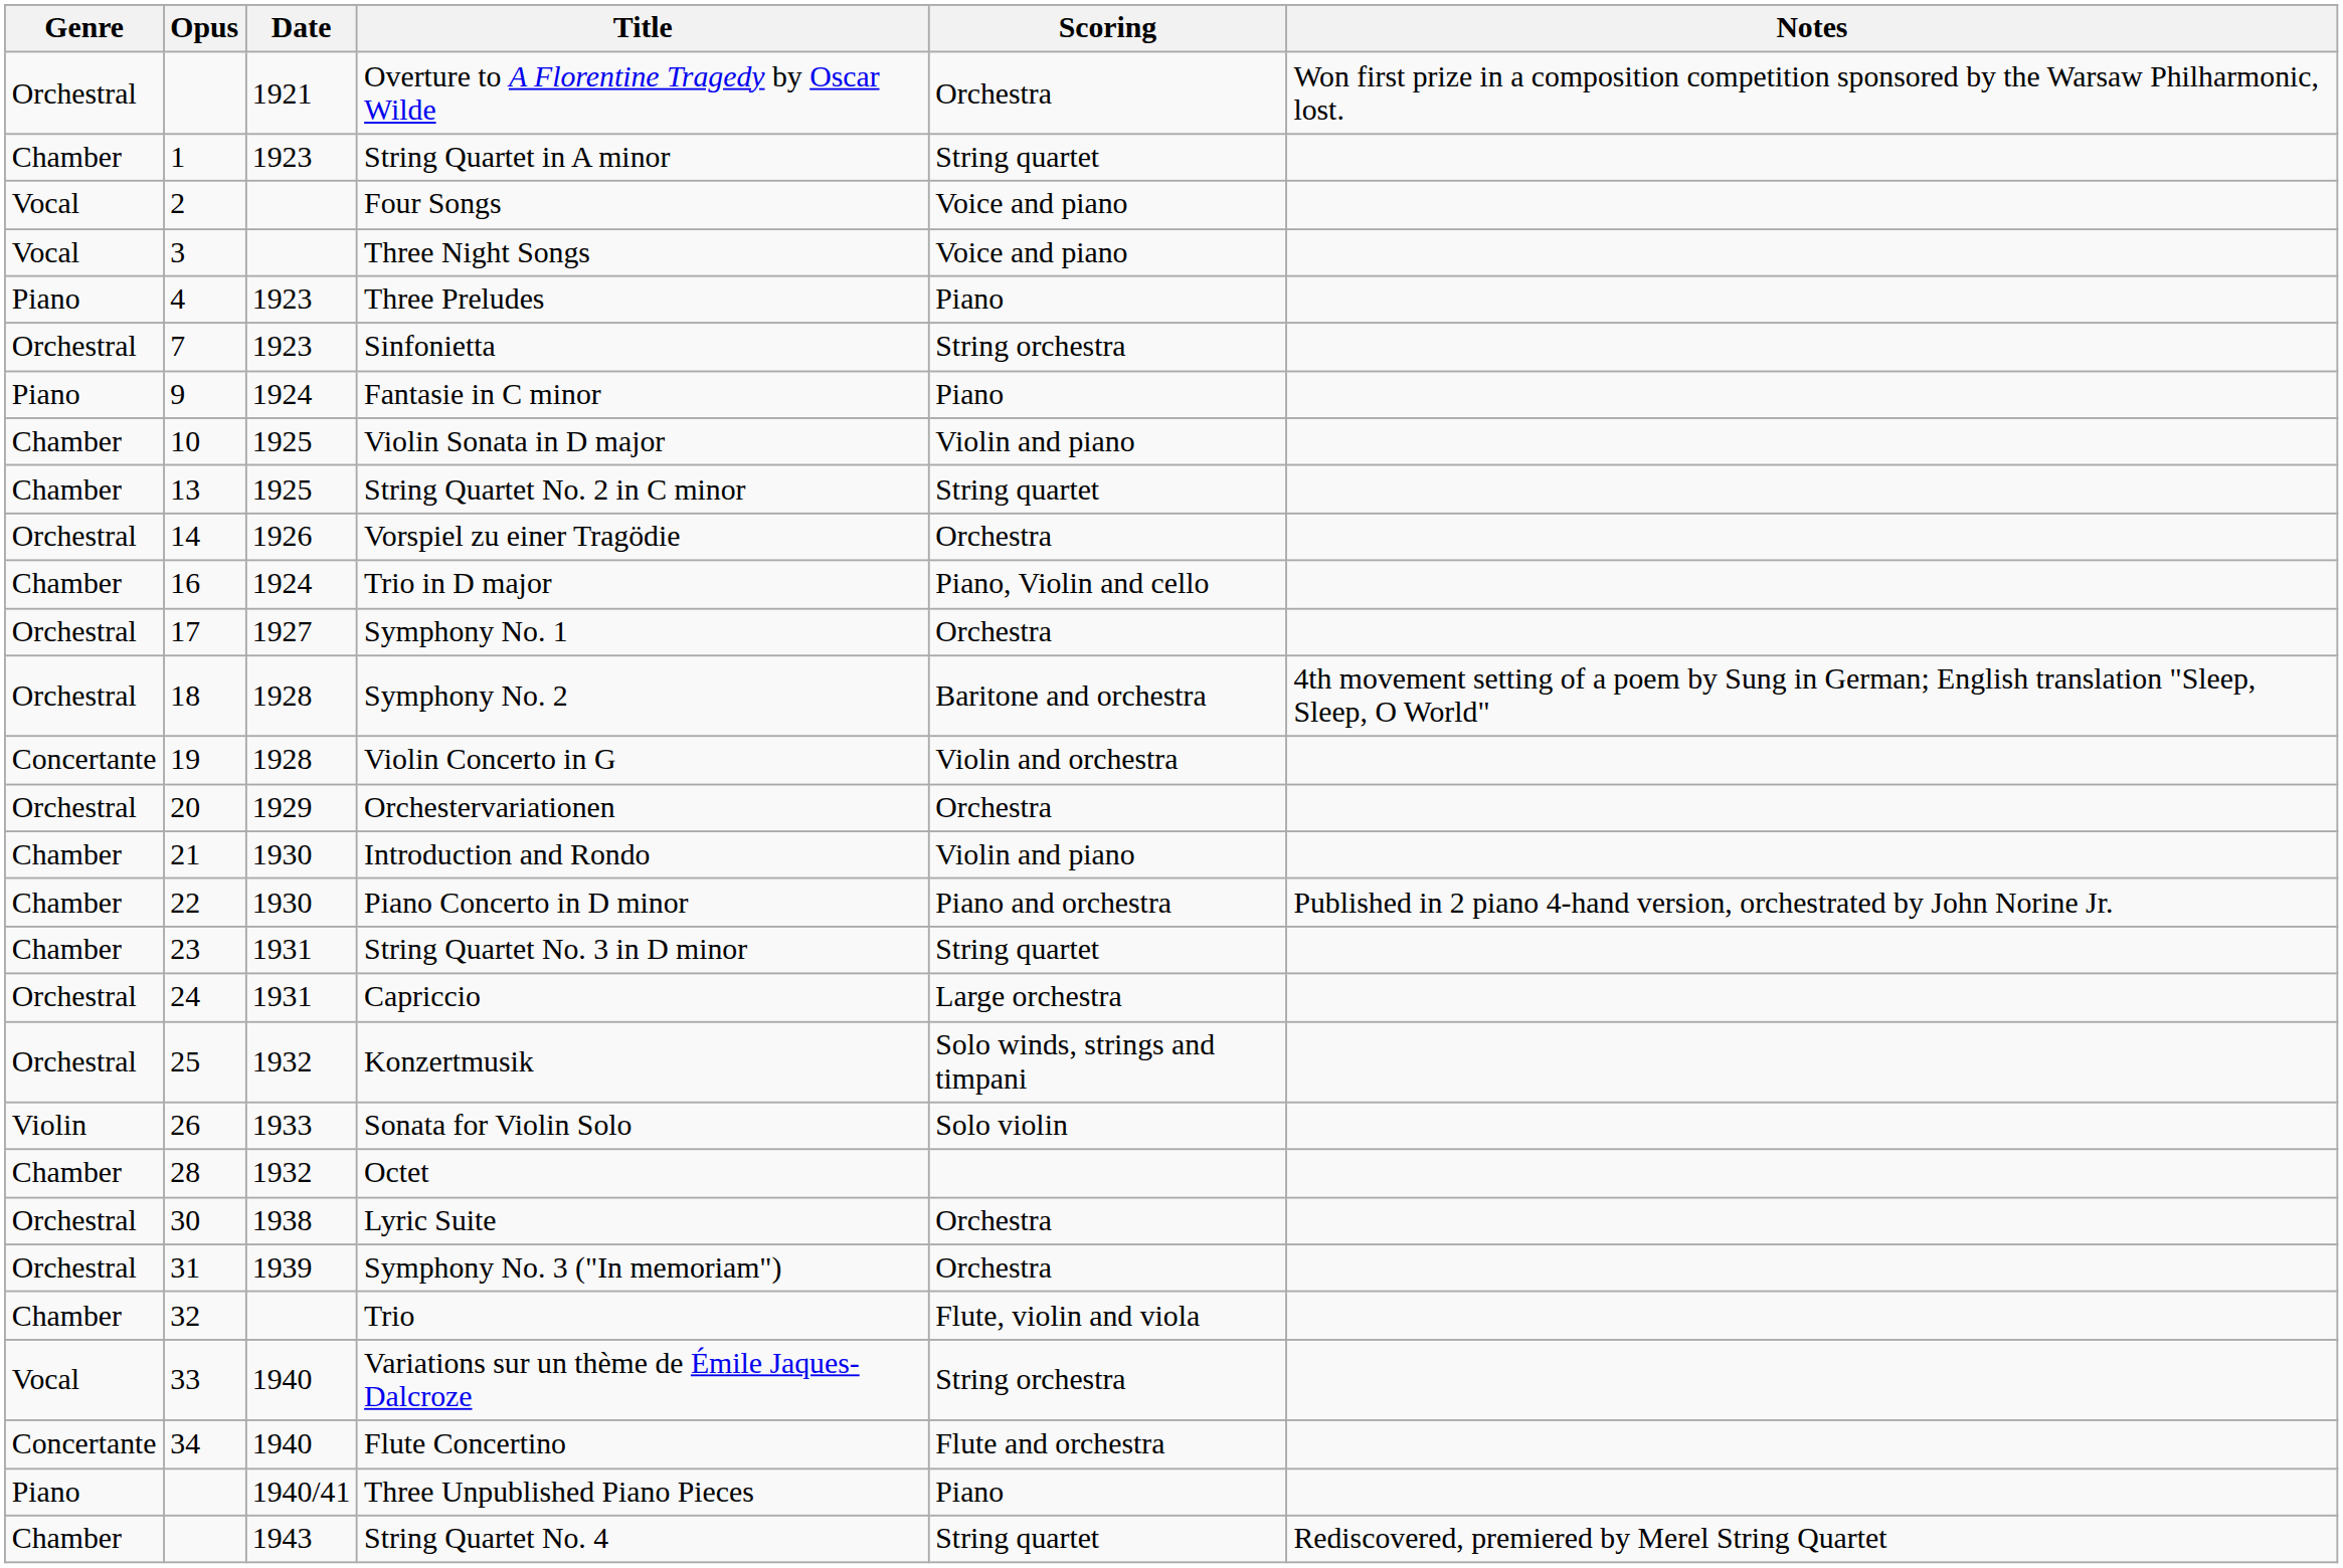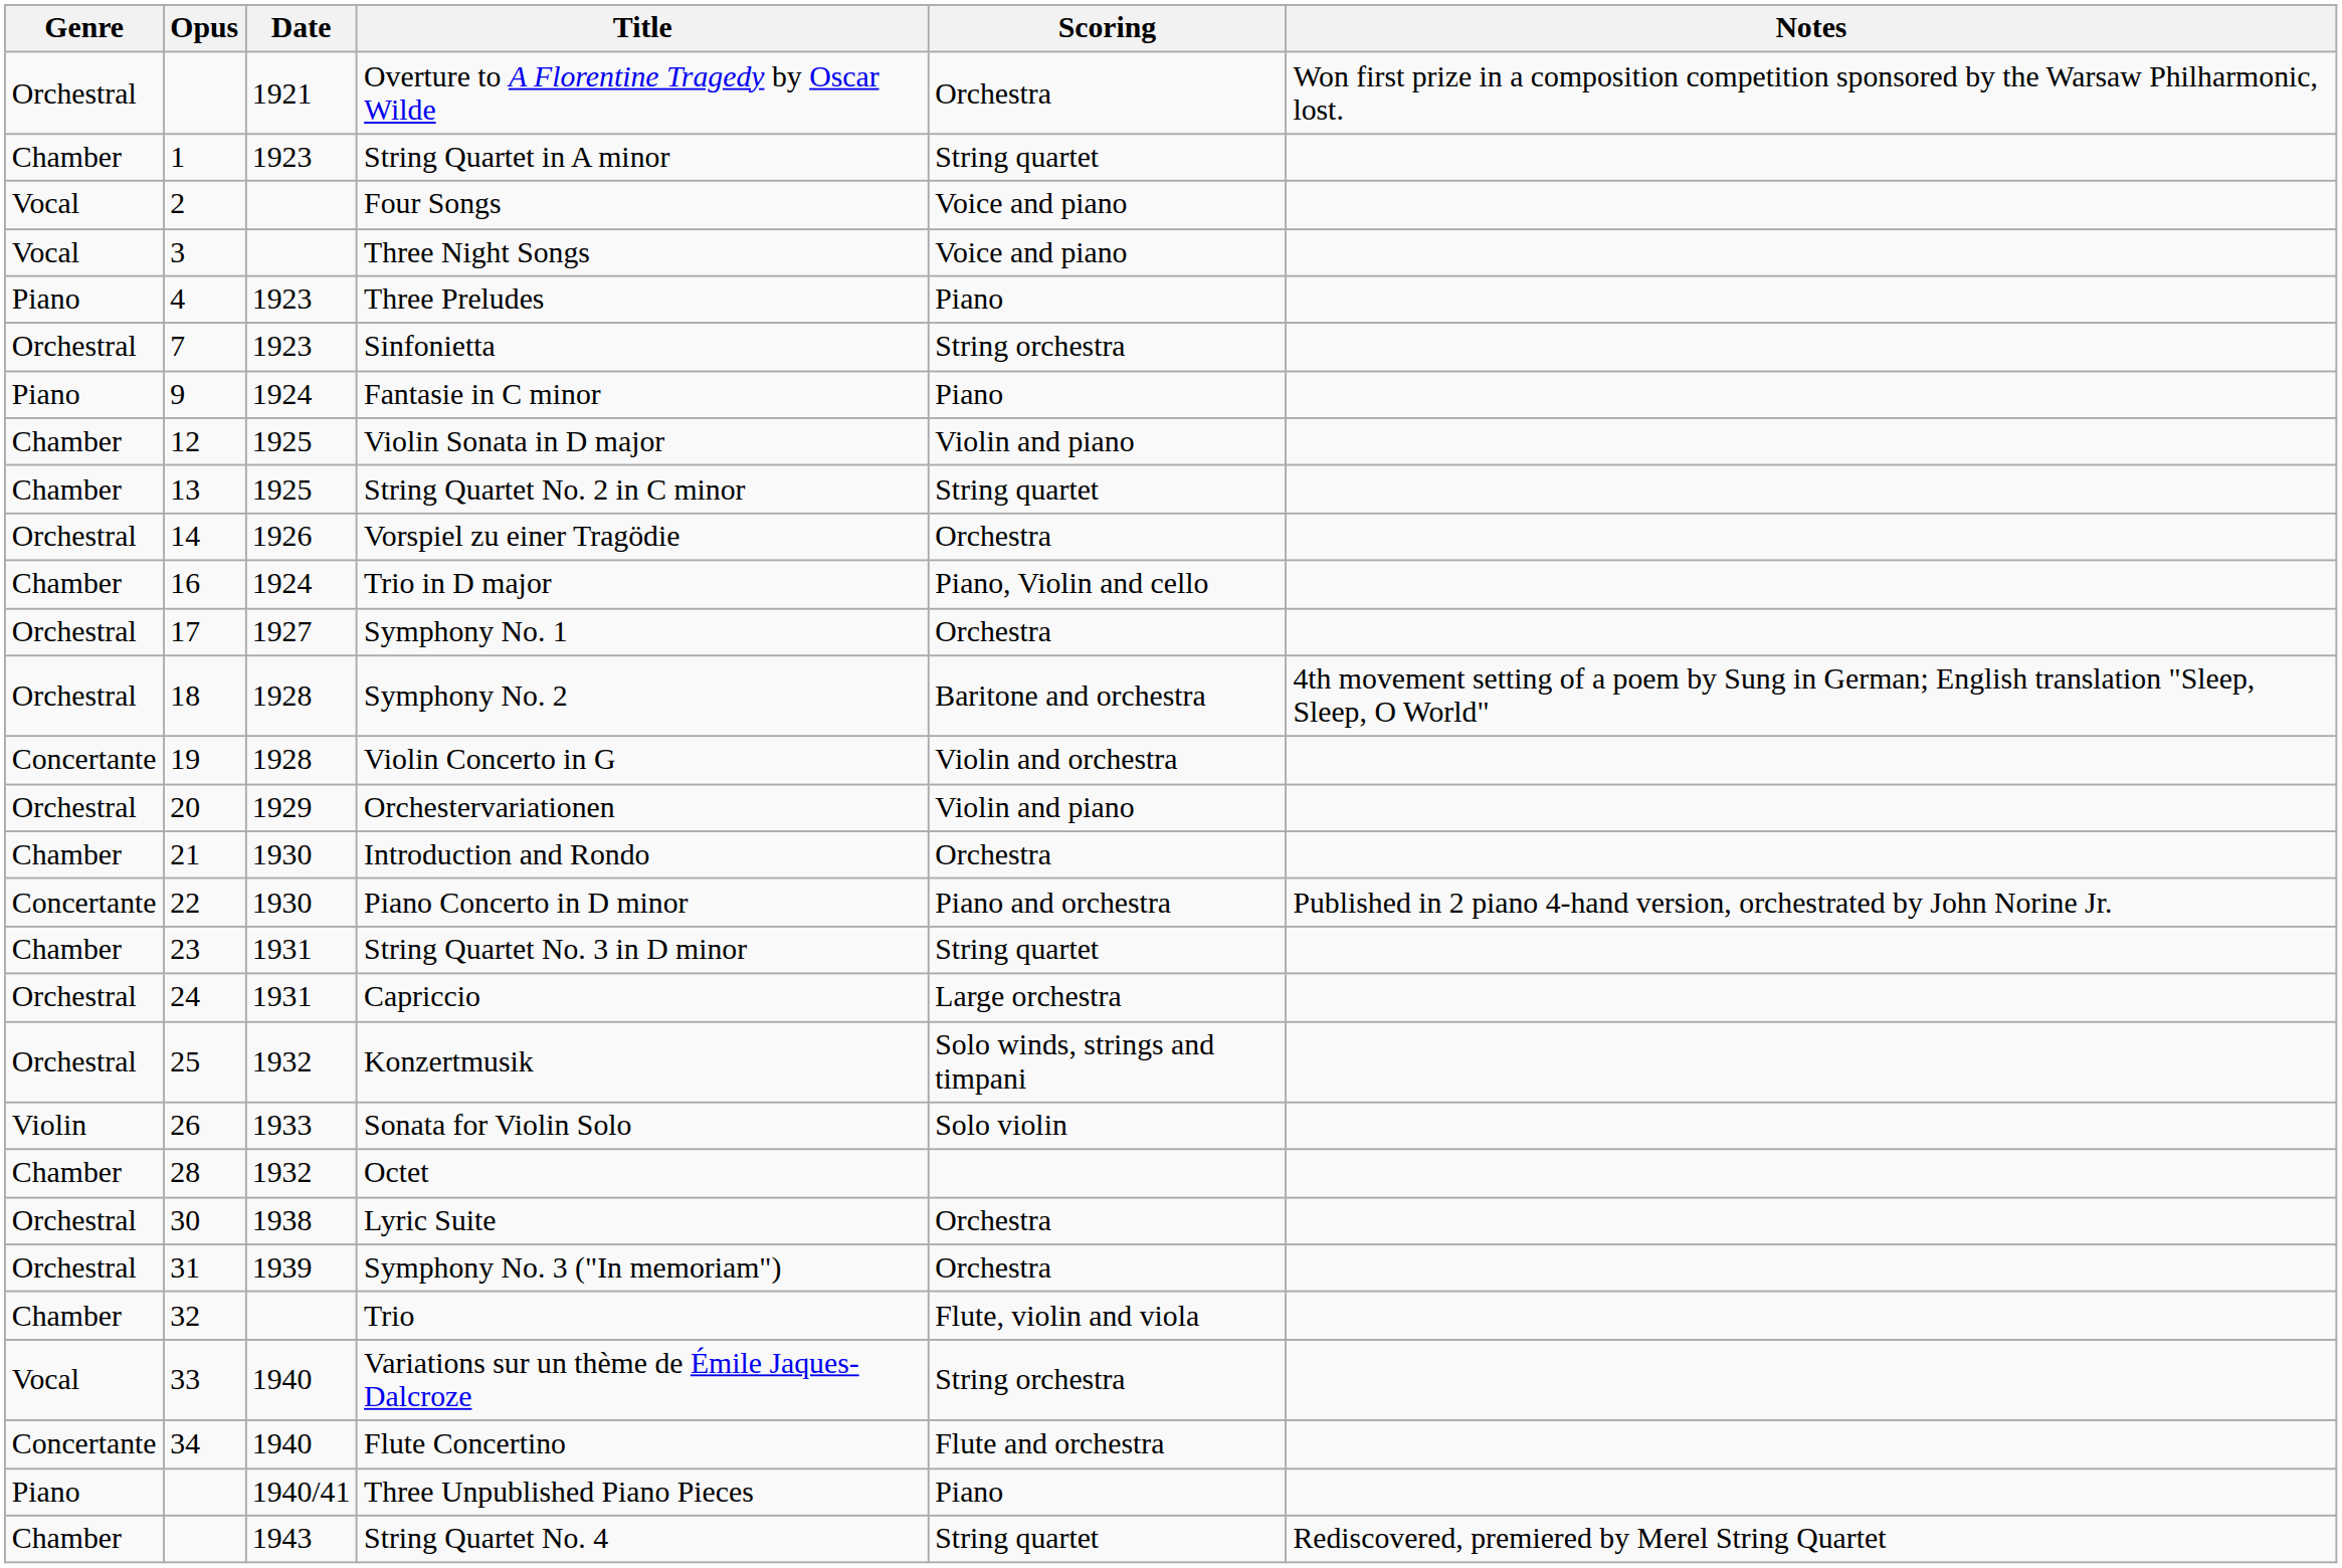Violin Sonata in D major | Opus: 10 -> 12
Orchestervariationen | Scoring: Orchestra -> Violin and piano
Introduction and Rondo | Scoring: Violin and piano -> Orchestra
Piano Concerto in D minor | Genre: Chamber -> Concertante
